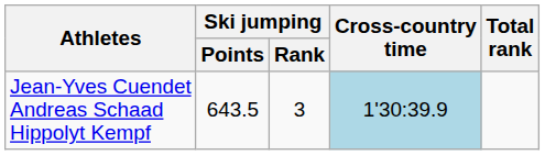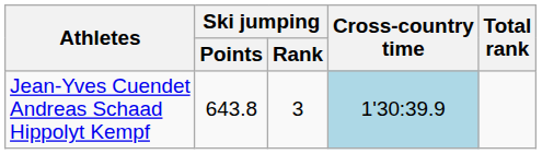Jean-Yves Cuendet Andreas Schaad Hippolyt Kempf | Ski jumping / Points: 643.5 -> 643.8
